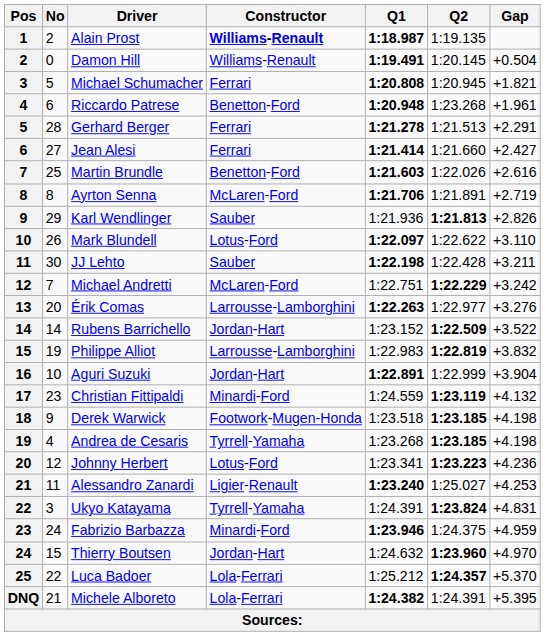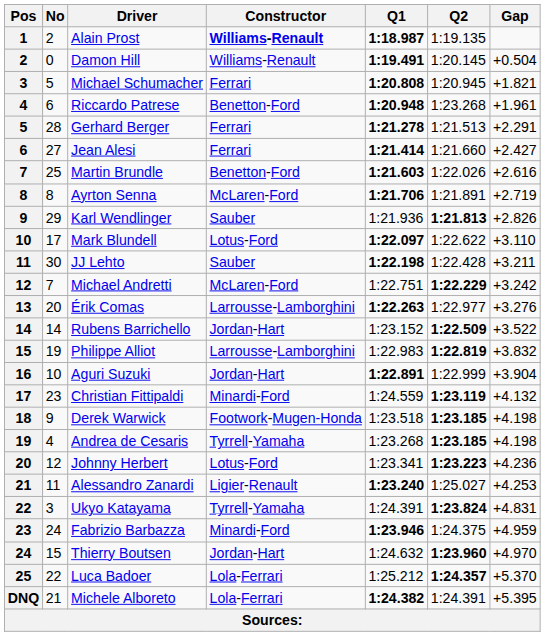Mark Blundell | No: 26 -> 17
